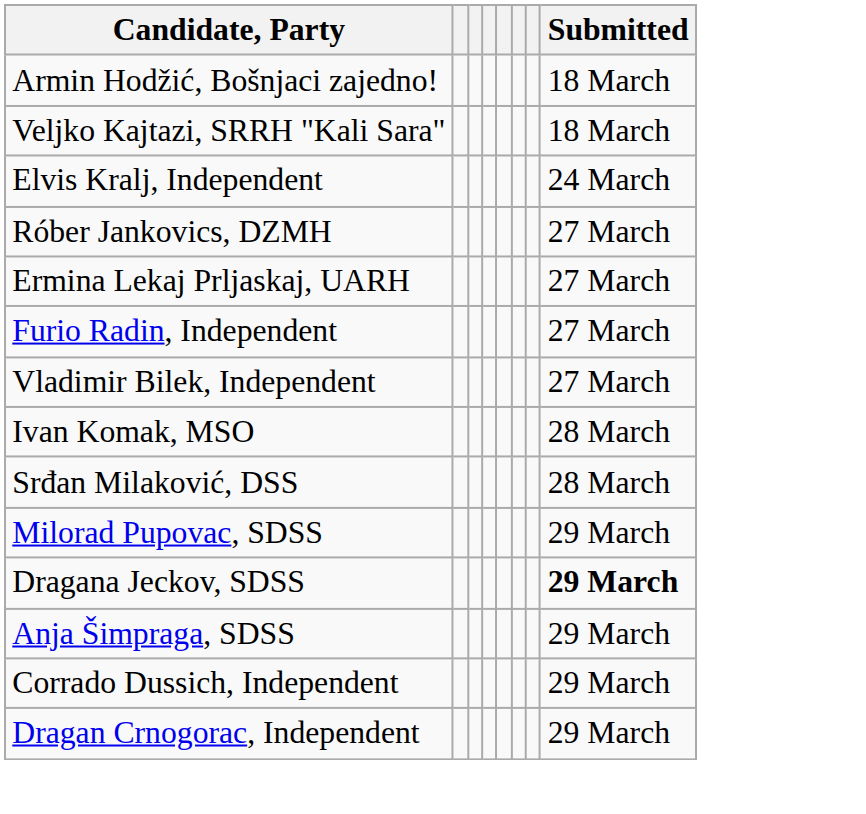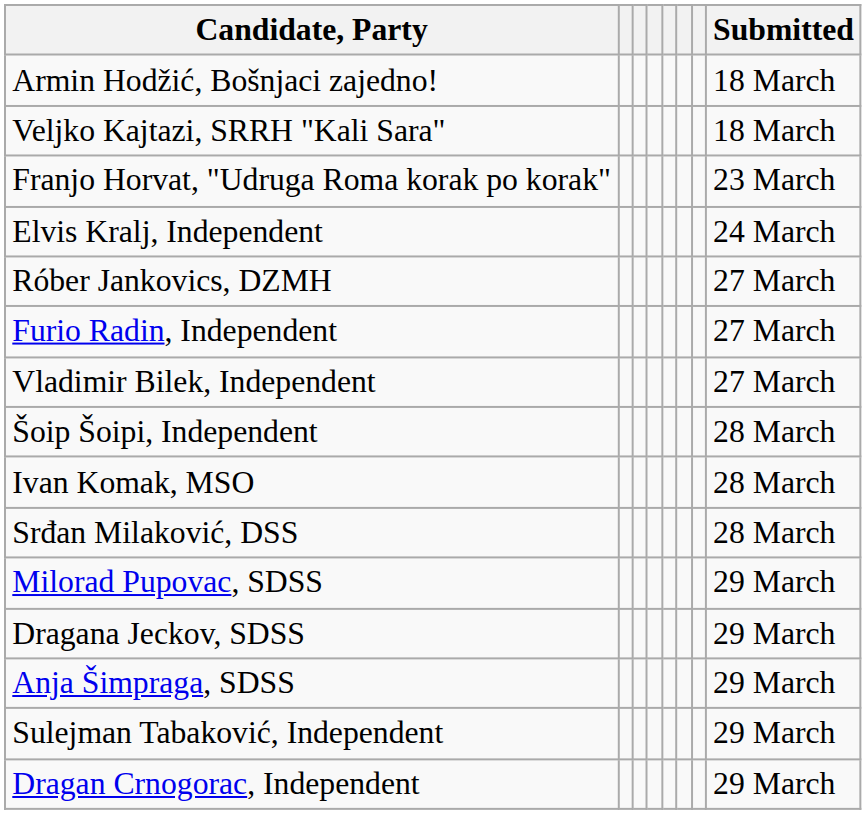+ row: Franjo Horvat, "Udruga Roma korak po korak" | 23 March
- row: Ermina Lekaj Prljaskaj, UARH | 27 March
+ row: Šoip Šoipi, Independent | 28 March
Dragana Jeckov, SDSS | Submitted: bold -> normal
+ row: Sulejman Tabaković, Independent | 29 March
- row: Corrado Dussich, Independent | 29 March
